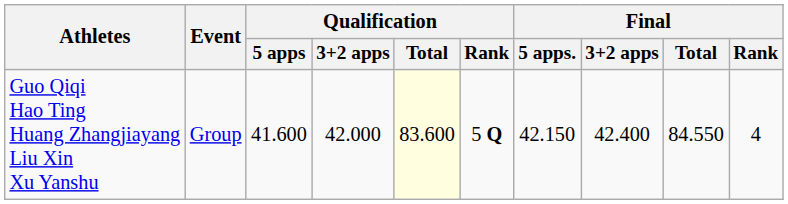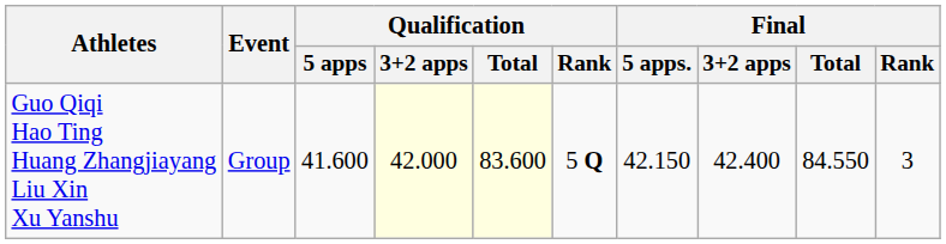Guo Qiqi Hao Ting Huang Zhangjiayang Liu Xin Xu Yanshu | Qualification / 3+2 apps: no background -> lightyellow background
Guo Qiqi Hao Ting Huang Zhangjiayang Liu Xin Xu Yanshu | Final / Rank: 4 -> 3
